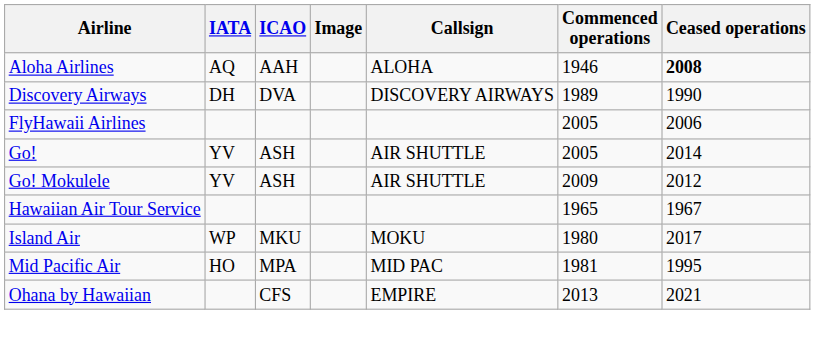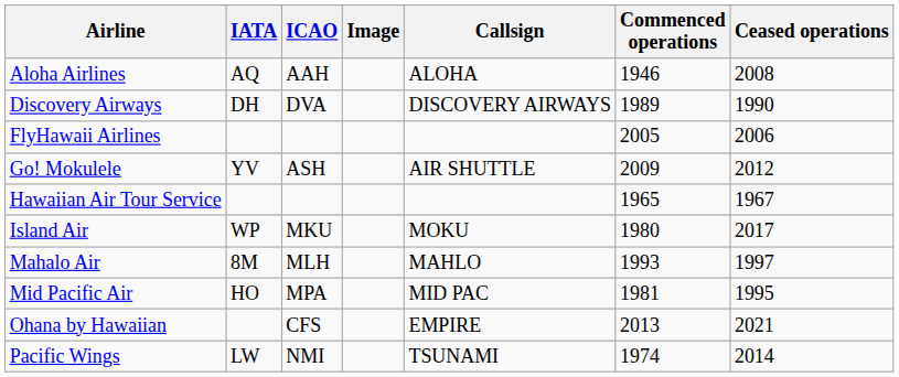Aloha Airlines | Ceased operations: bold -> normal
- row: Go! | YV | ASH | AIR SHUTTLE | 2005 | 2014
+ row: Mahalo Air | 8M | MLH | MAHLO | 1993 | 1997
+ row: Pacific Wings | LW | NMI | TSUNAMI | 1974 | 2014
